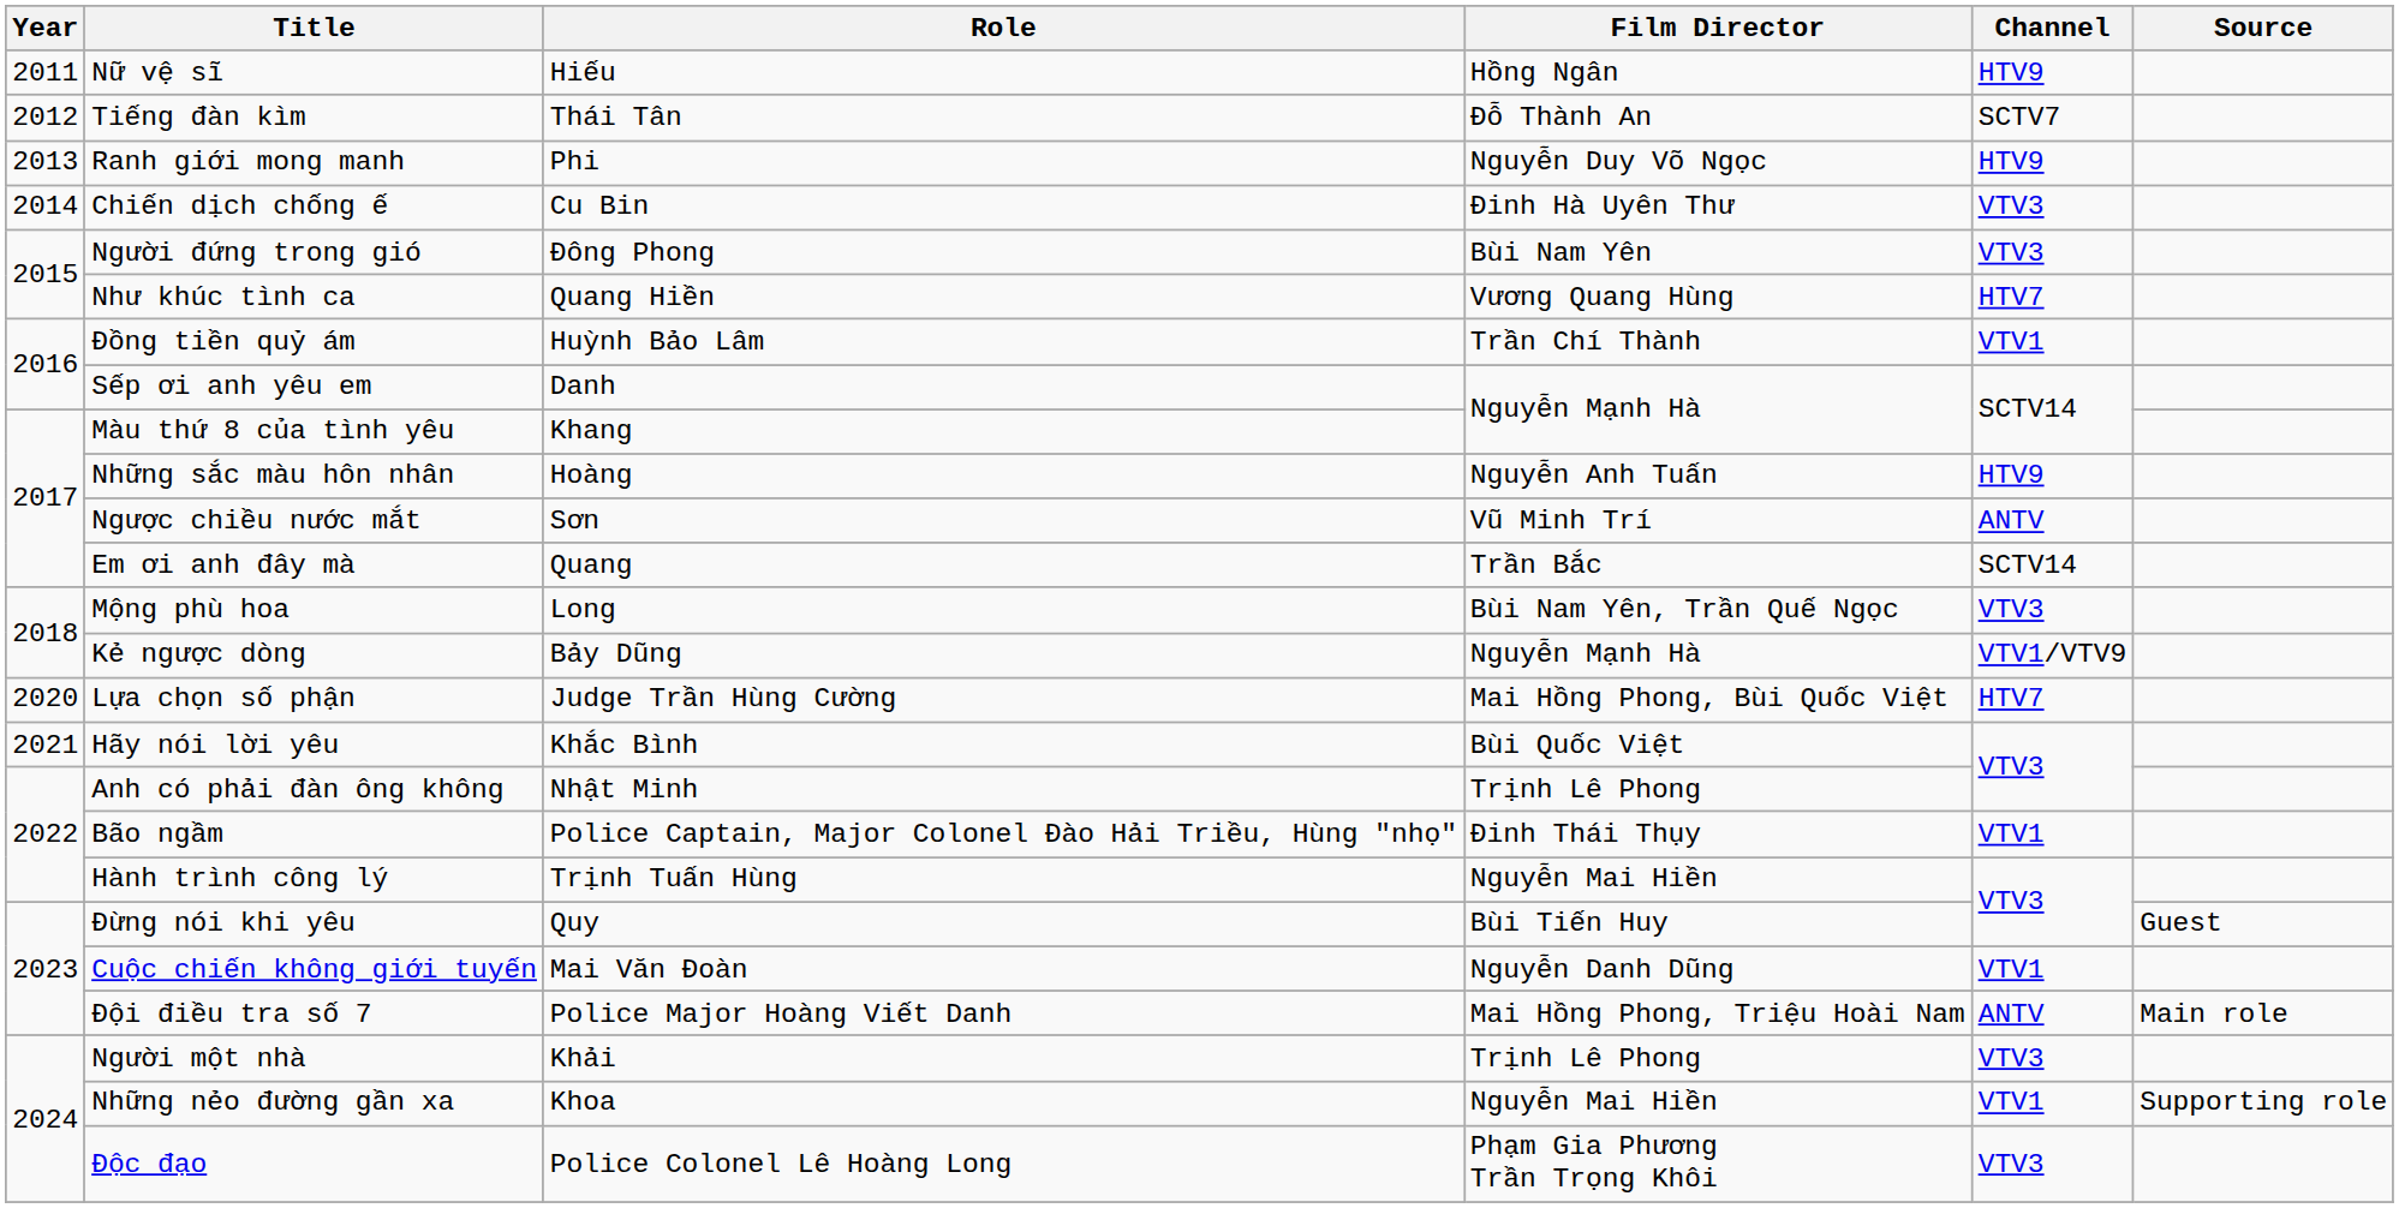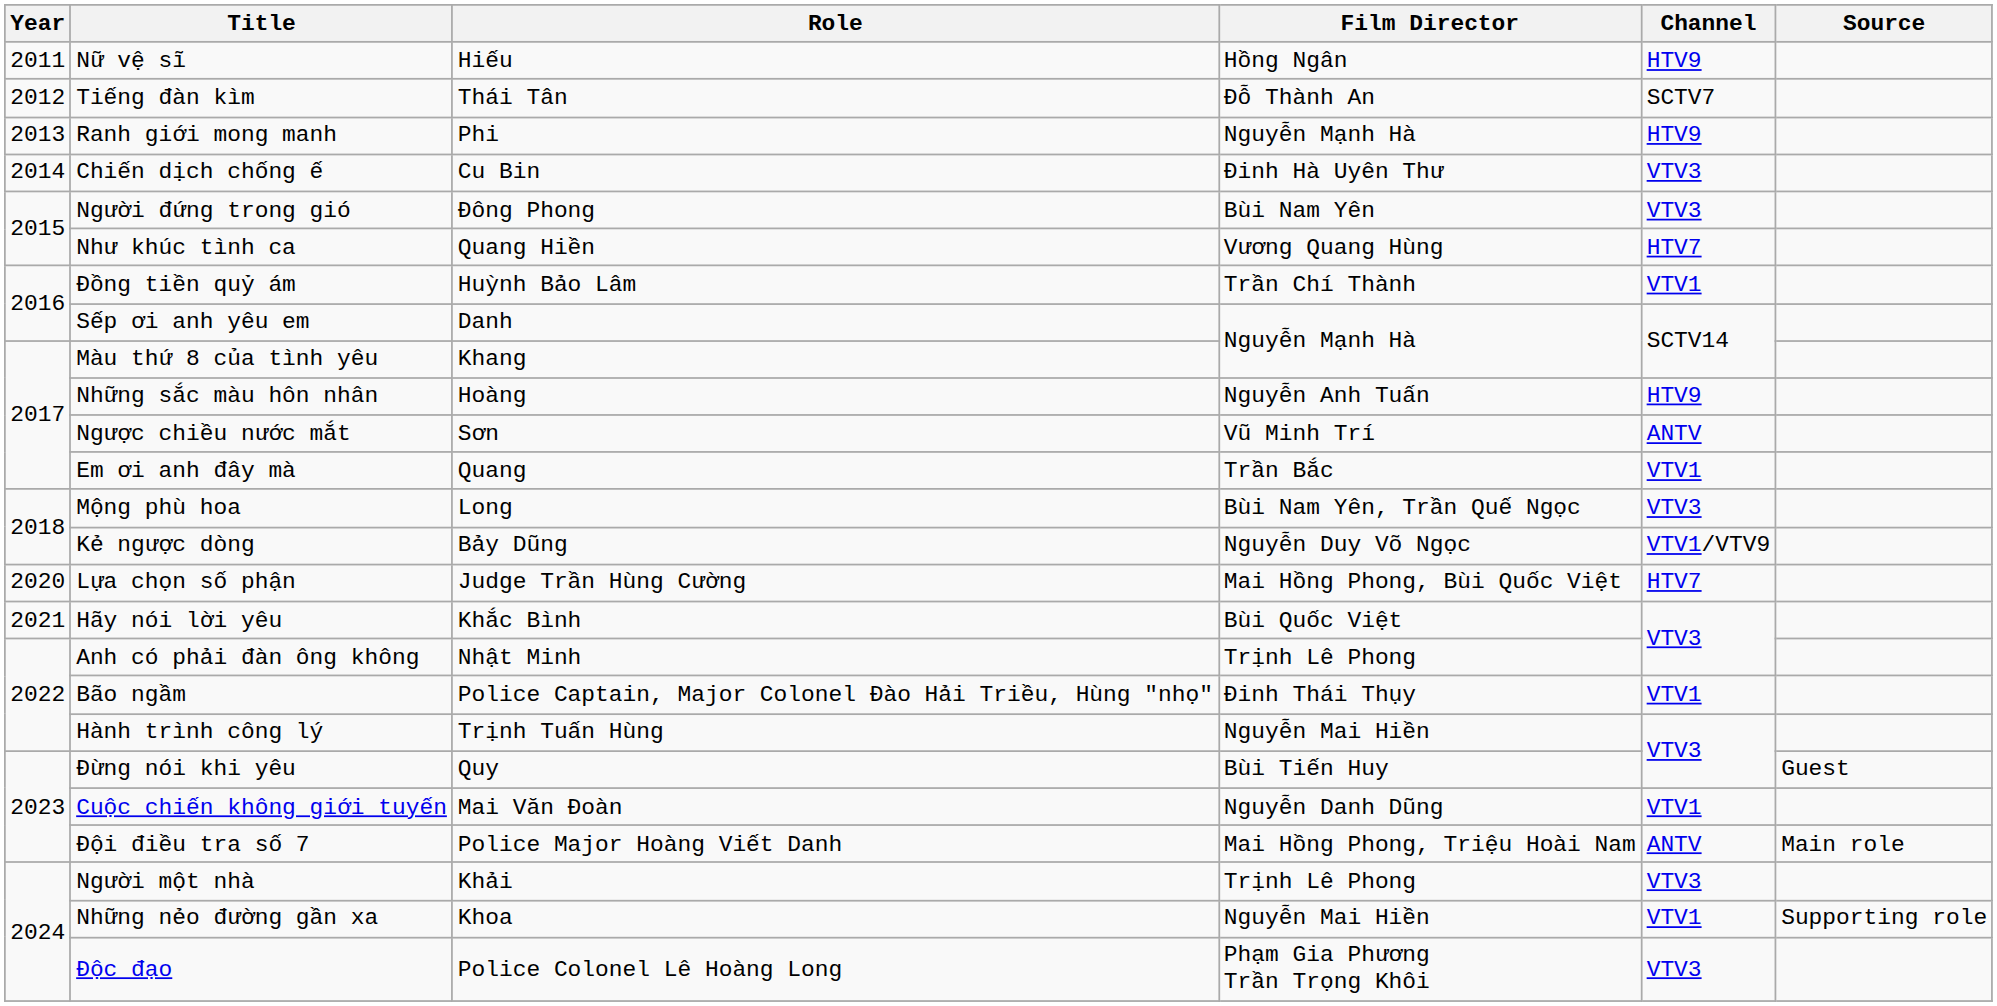Ranh giới mong manh | Film Director: Nguyễn Duy Võ Ngọc -> Nguyễn Mạnh Hà
Em ơi anh đây mà | Channel: SCTV14 -> VTV1
Kẻ ngược dòng | Film Director: Nguyễn Mạnh Hà -> Nguyễn Duy Võ Ngọc
